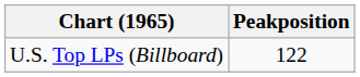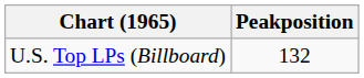U.S. Top LPs (Billboard) | Peakposition: 122 -> 132
